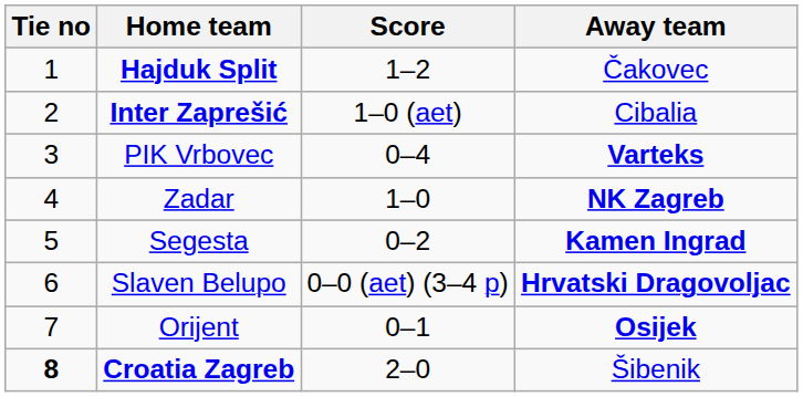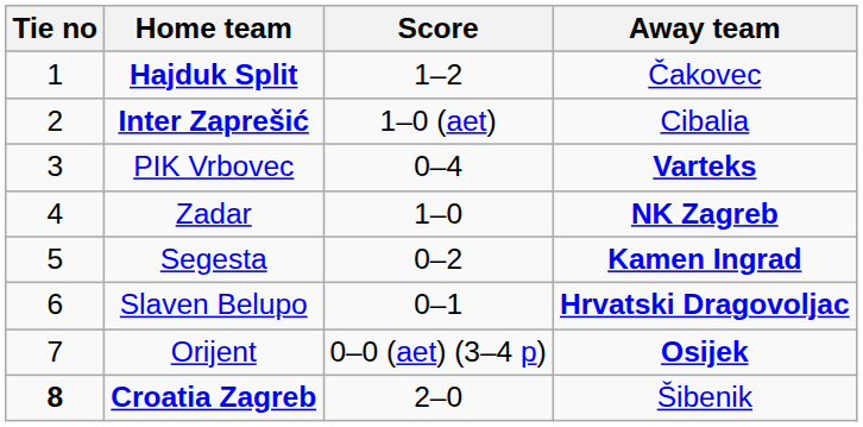Slaven Belupo | Score: 0–0 (aet) (3–4 p) -> 0–1
Orijent | Score: 0–1 -> 0–0 (aet) (3–4 p)
